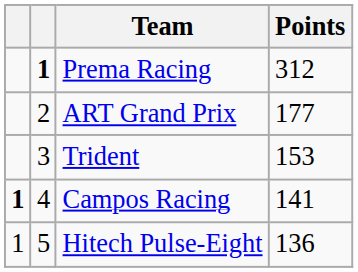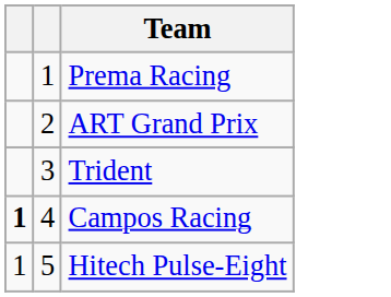- column: Points | 312 | 177 | 153 | 141 | 136
Prema Racing | column 2: bold -> normal
